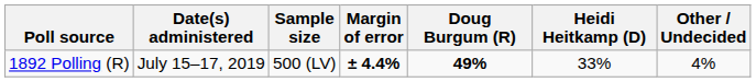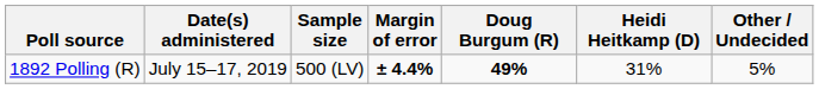1892 Polling (R) | Heidi Heitkamp (D): 33% -> 31%
1892 Polling (R) | Other / Undecided: 4% -> 5%
